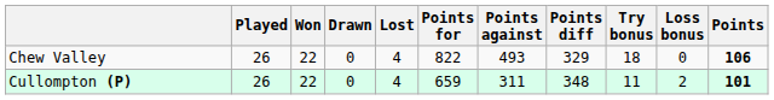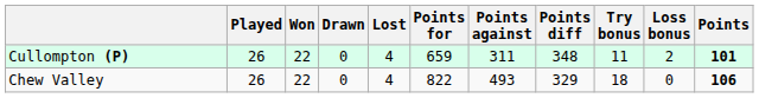rows swapped: Chew Valley <-> Cullompton (P)
